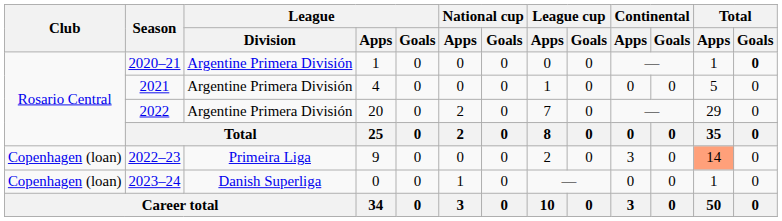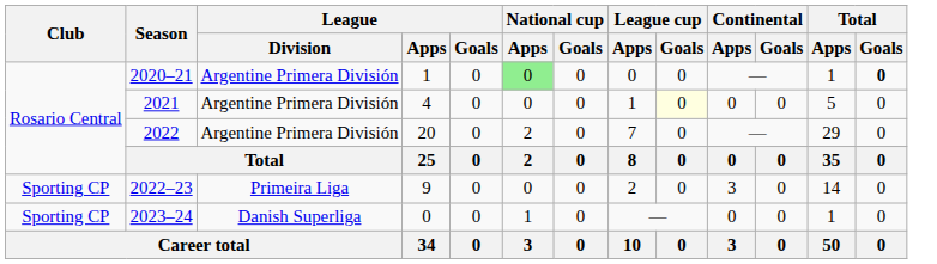2020–21 | National cup / Apps: no background -> lightgreen background
2021 | League cup / Goals: no background -> lightyellow background
2022–23 | Club: Copenhagen (loan) -> Sporting CP
2022–23 | Total / Apps: lightsalmon background -> no background
2023–24 | Club: Copenhagen (loan) -> Sporting CP
